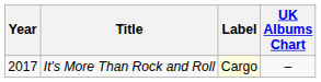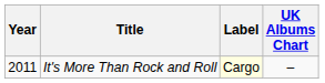It's More Than Rock and Roll | Year: 2017 -> 2011
